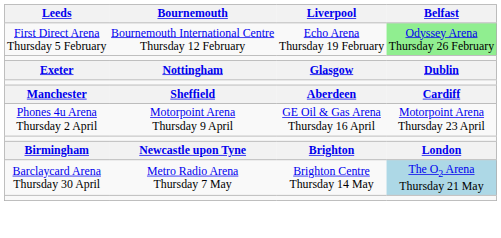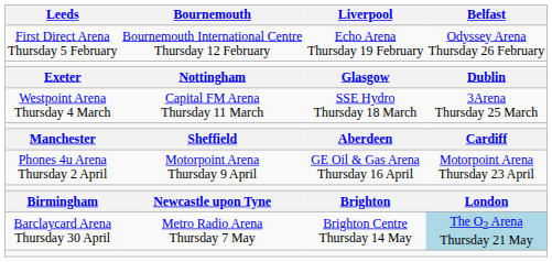First Direct Arena Thursday 5 February | Belfast: lightgreen background -> no background
+ row: Westpoint Arena Thursday 4 March | Capital FM Arena Thursday 11 March | SSE Hydro Thursday 18 March | 3Arena Thursday 25 March
